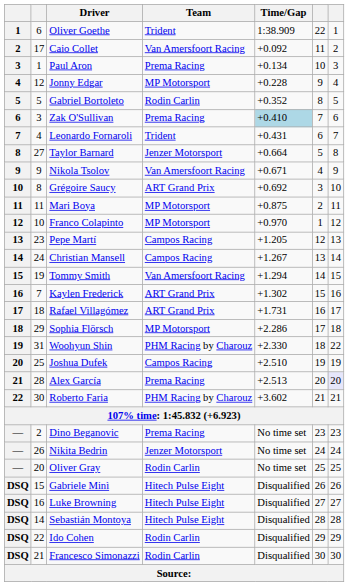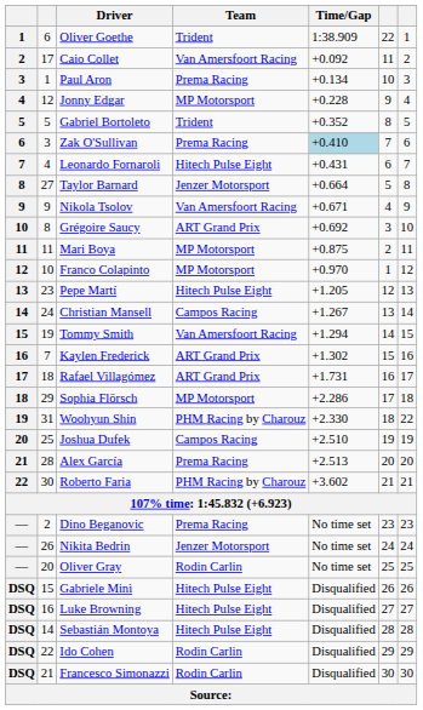Gabriel Bortoleto | Team: Rodin Carlin -> Trident
Leonardo Fornaroli | Team: Trident -> Hitech Pulse Eight
Pepe Martí | Team: Campos Racing -> Hitech Pulse Eight
Alex García | column 7: lavender background -> no background
